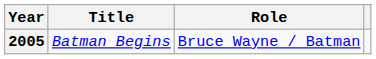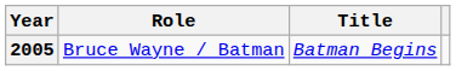columns swapped: Title <-> Role
